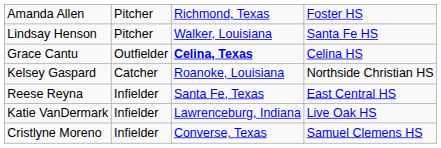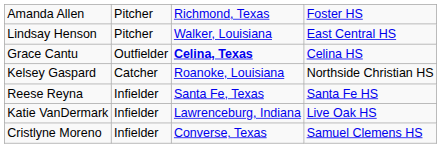Lindsay Henson | column 4: Santa Fe HS -> East Central HS
Reese Reyna | column 4: East Central HS -> Santa Fe HS
